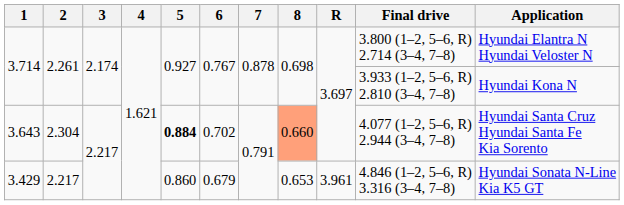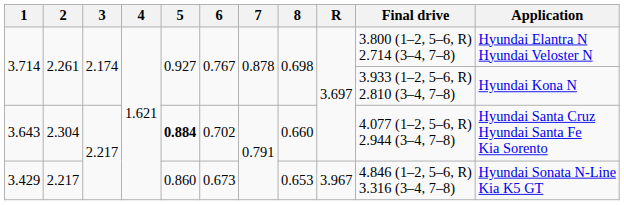3.643 | 8: lightsalmon background -> no background
3.429 | 6: 0.679 -> 0.673
3.429 | R: 3.961 -> 3.967
